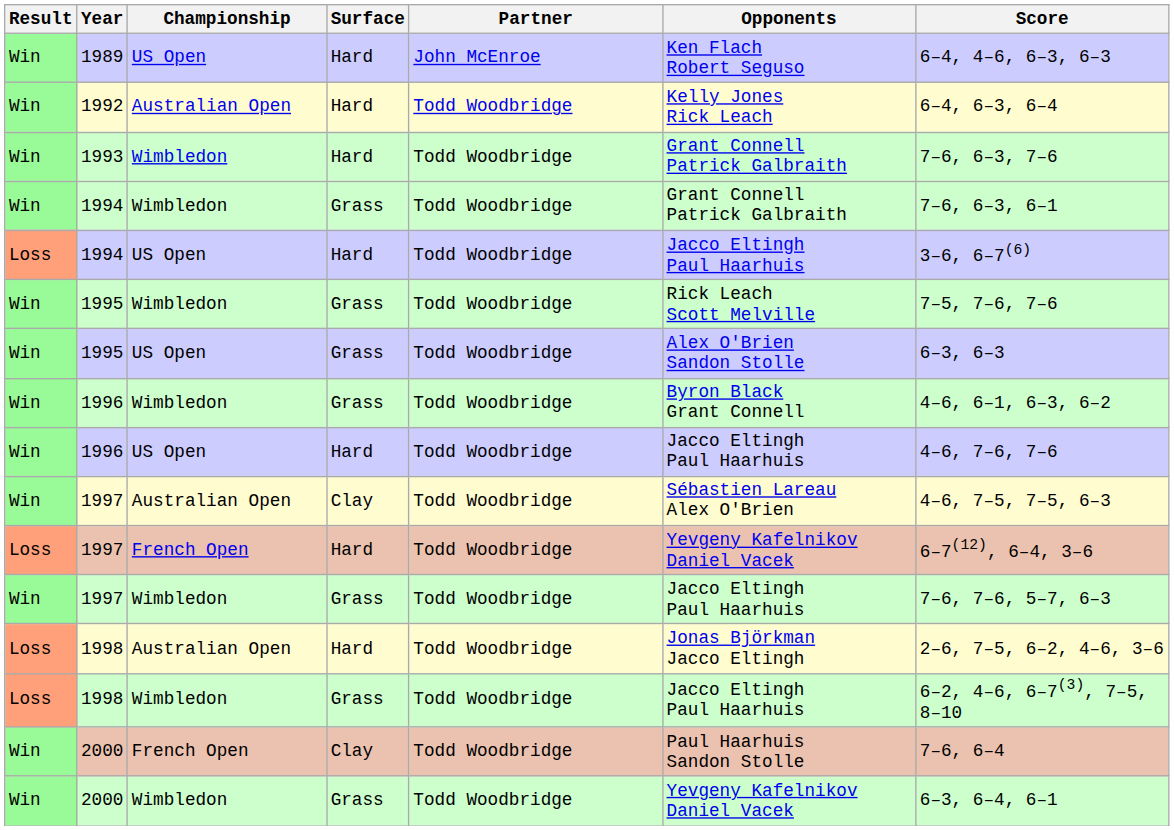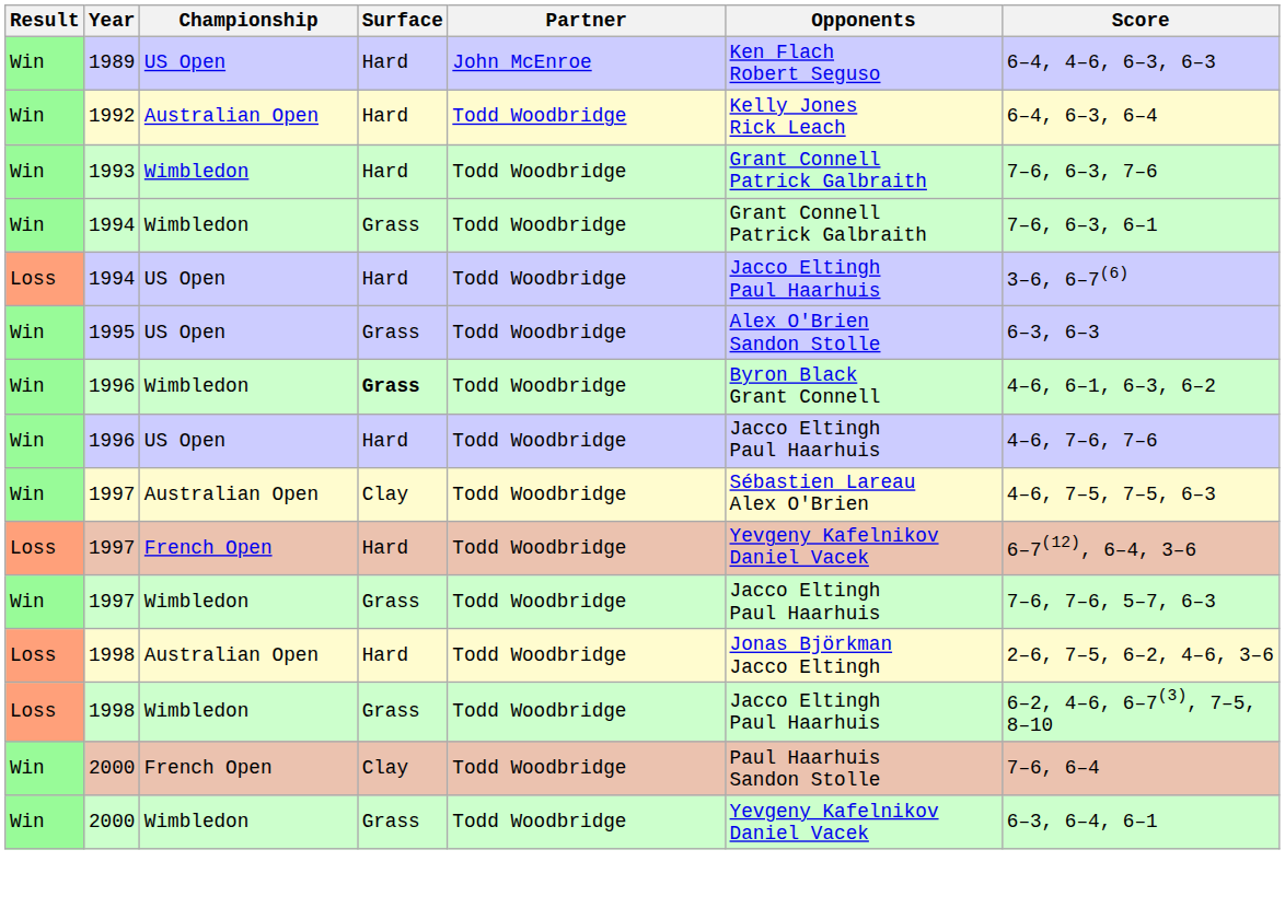- row: Win | 1995 | Wimbledon | Grass | Todd Woodbridge | Rick Leach Scott Melville | 7–5, 7–6, 7–6
1996 / Wimbledon | Surface: normal -> bold
